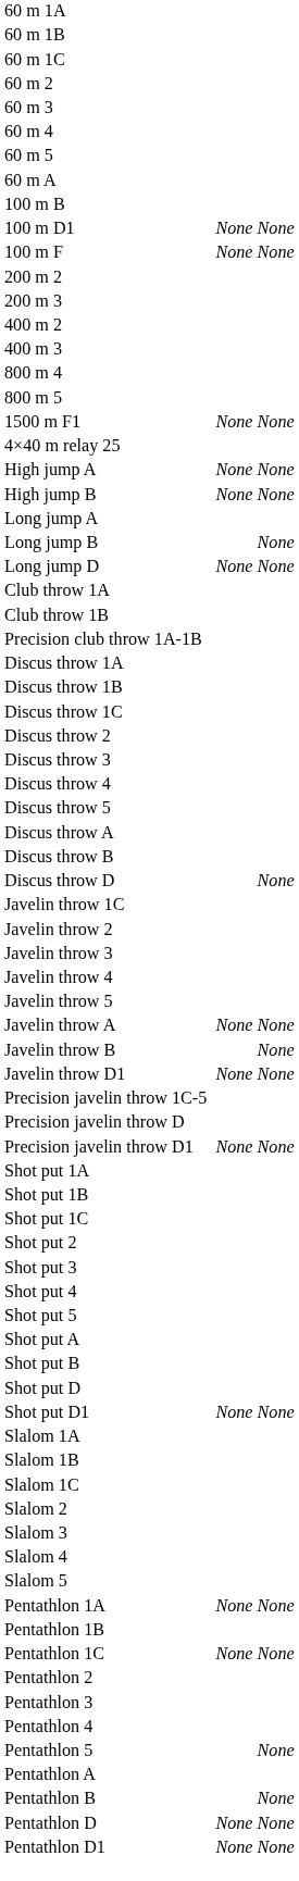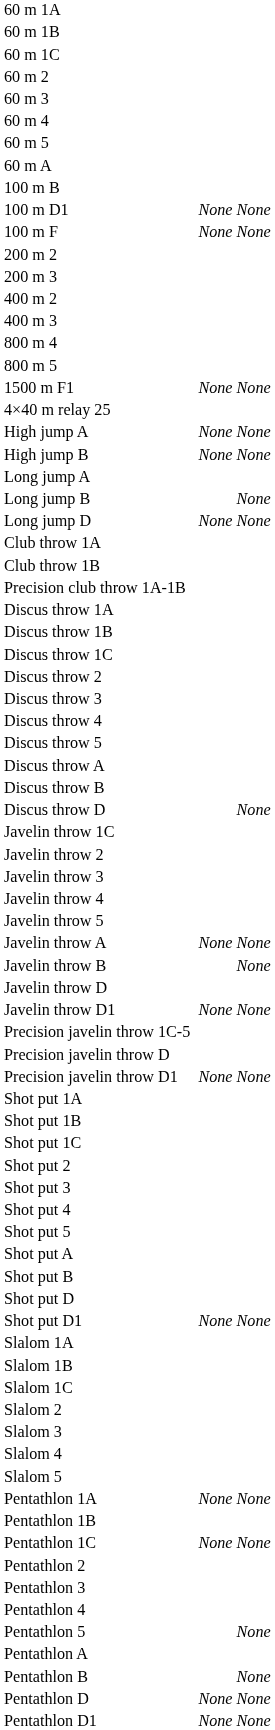+ row: Javelin throw D
